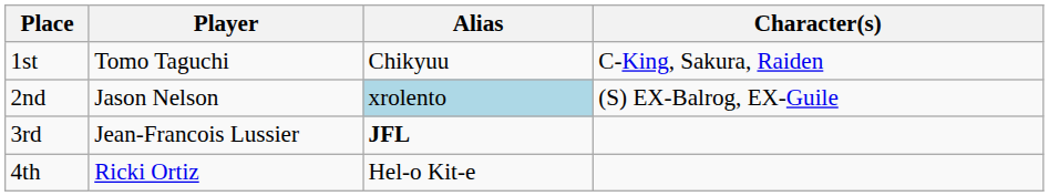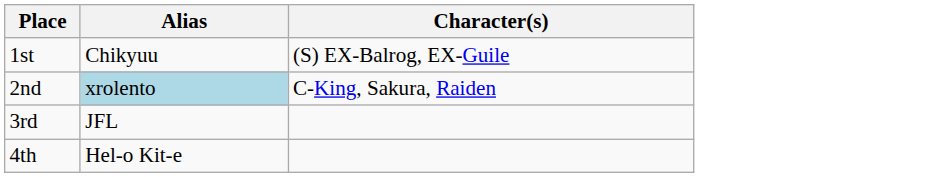- column: Player | Tomo Taguchi | Jason Nelson | Jean-Francois Lussier | Ricki Ortiz
1st | Character(s): C-King, Sakura, Raiden -> (S) EX-Balrog, EX-Guile
2nd | Character(s): (S) EX-Balrog, EX-Guile -> C-King, Sakura, Raiden
3rd | Alias: bold -> normal
